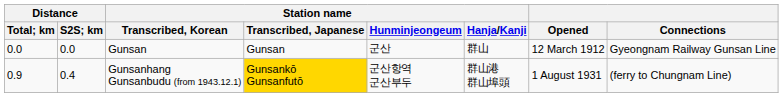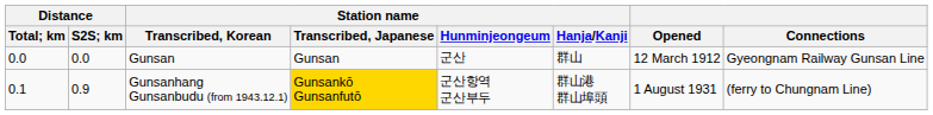Gunsanhang Gunsanbudu (from 1943.12.1) | Distance / Total; km: 0.9 -> 0.1
Gunsanhang Gunsanbudu (from 1943.12.1) | Distance / S2S; km: 0.4 -> 0.9
